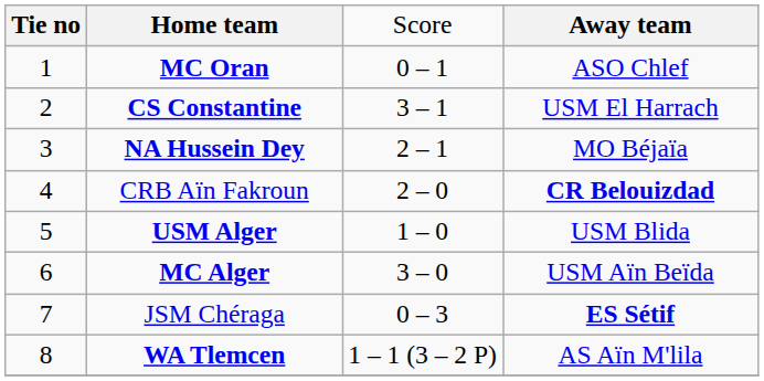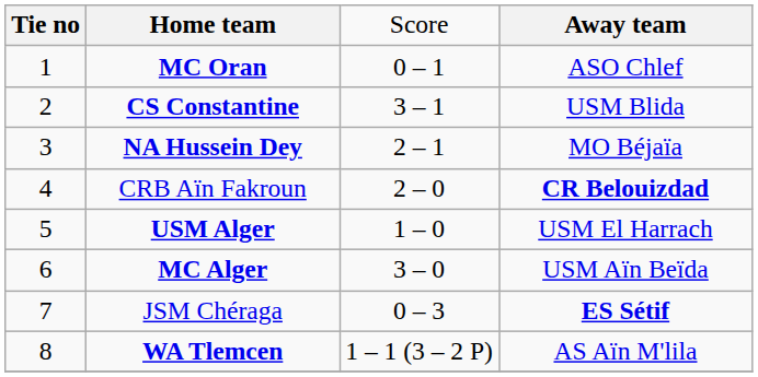CS Constantine | column 4: USM El Harrach -> USM Blida
USM Alger | column 4: USM Blida -> USM El Harrach
